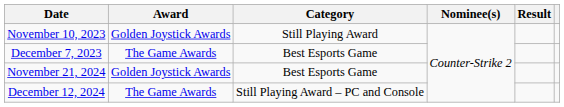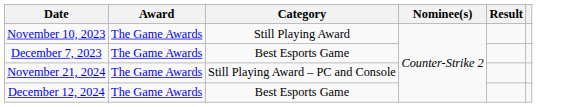November 10, 2023 | Award: Golden Joystick Awards -> The Game Awards
November 21, 2024 | Award: Golden Joystick Awards -> The Game Awards
November 21, 2024 | Category: Best Esports Game -> Still Playing Award – PC and Console
December 12, 2024 | Category: Still Playing Award – PC and Console -> Best Esports Game
